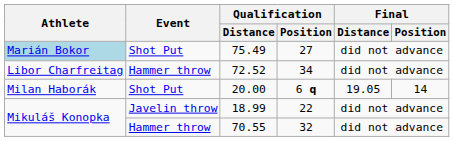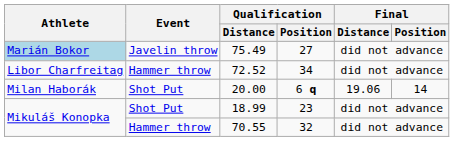75.49 | Event: Shot Put -> Javelin throw
20.00 | Final / Distance: 19.05 -> 19.06
18.99 | Event: Javelin throw -> Shot Put
18.99 | Qualification / Position: 22 -> 23
